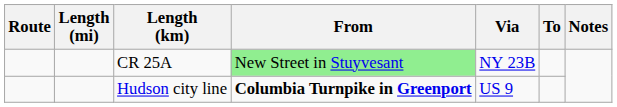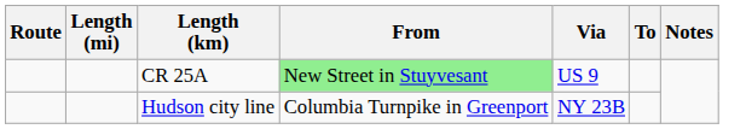CR 25A | Via: NY 23B -> US 9
Hudson city line | From: bold -> normal
Hudson city line | Via: US 9 -> NY 23B
